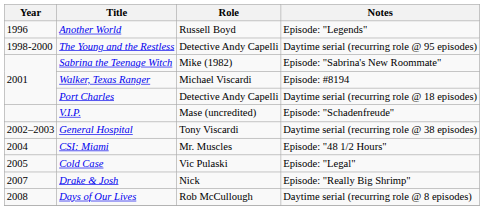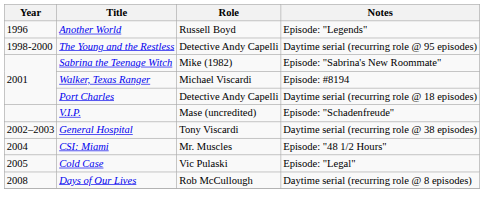- row: 2007 | Drake & Josh | Nick | Episode: "Really Big Shrimp"
